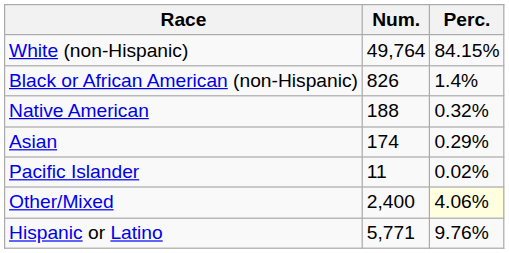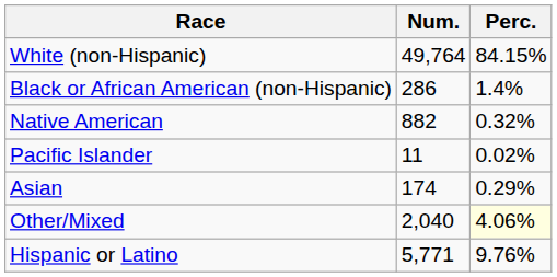Black or African American (non-Hispanic) | Num.: 826 -> 286
Native American | Num.: 188 -> 882
rows swapped: Asian <-> Pacific Islander
Other/Mixed | Num.: 2,400 -> 2,040
